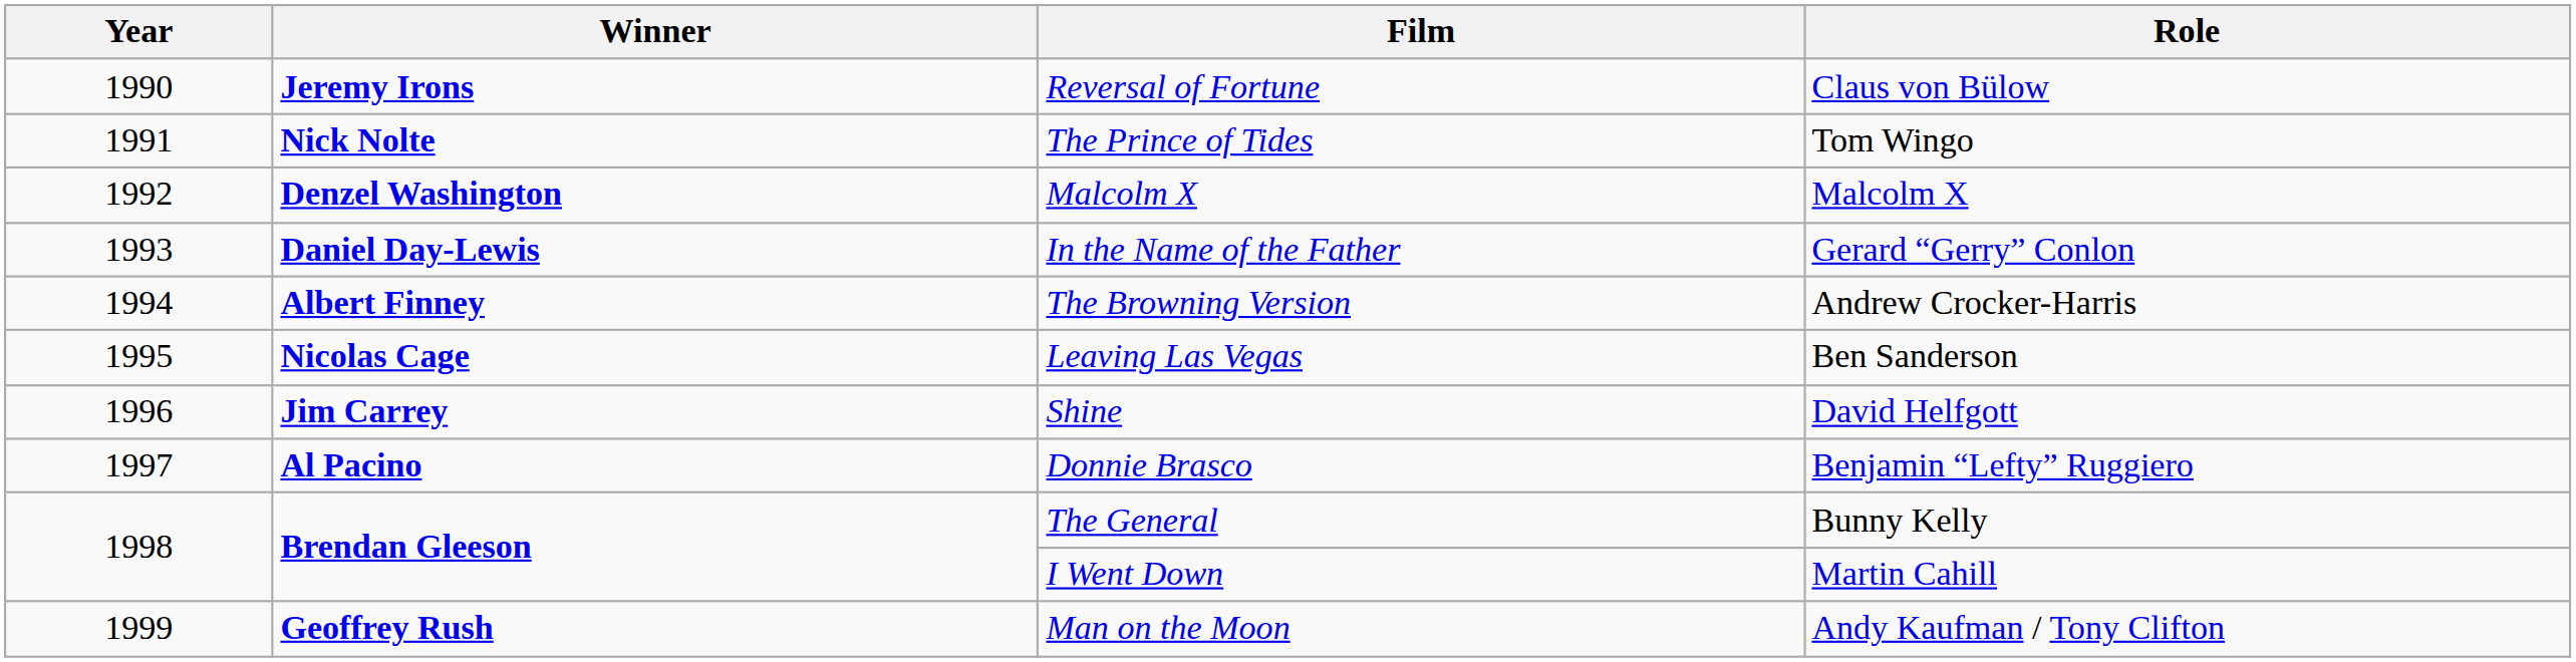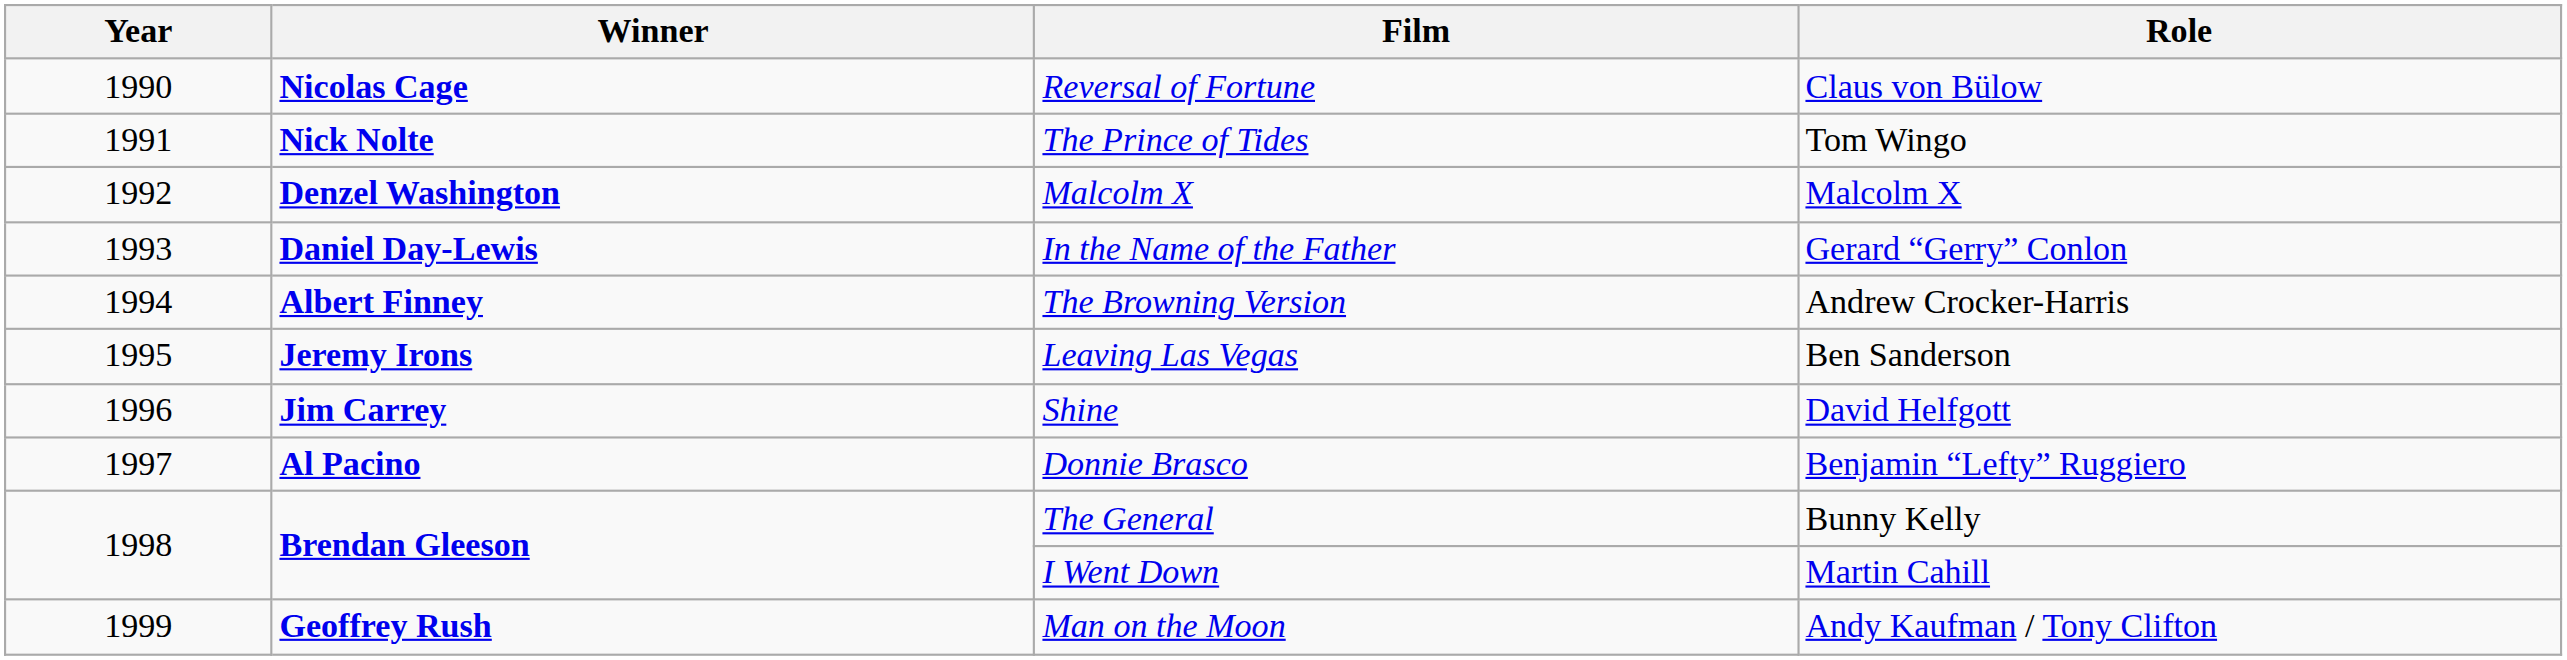Reversal of Fortune | Winner: Jeremy Irons -> Nicolas Cage
Leaving Las Vegas | Winner: Nicolas Cage -> Jeremy Irons
